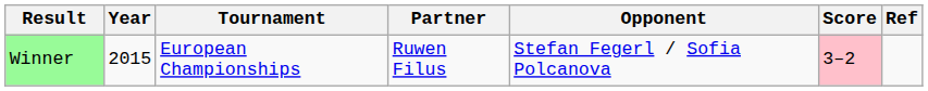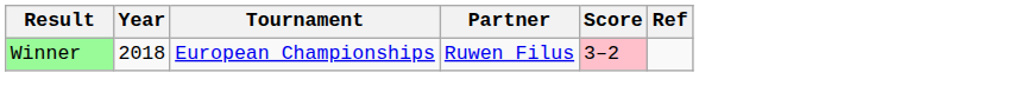- column: Opponent | Stefan Fegerl / Sofia Polcanova
Winner | Year: 2015 -> 2018
